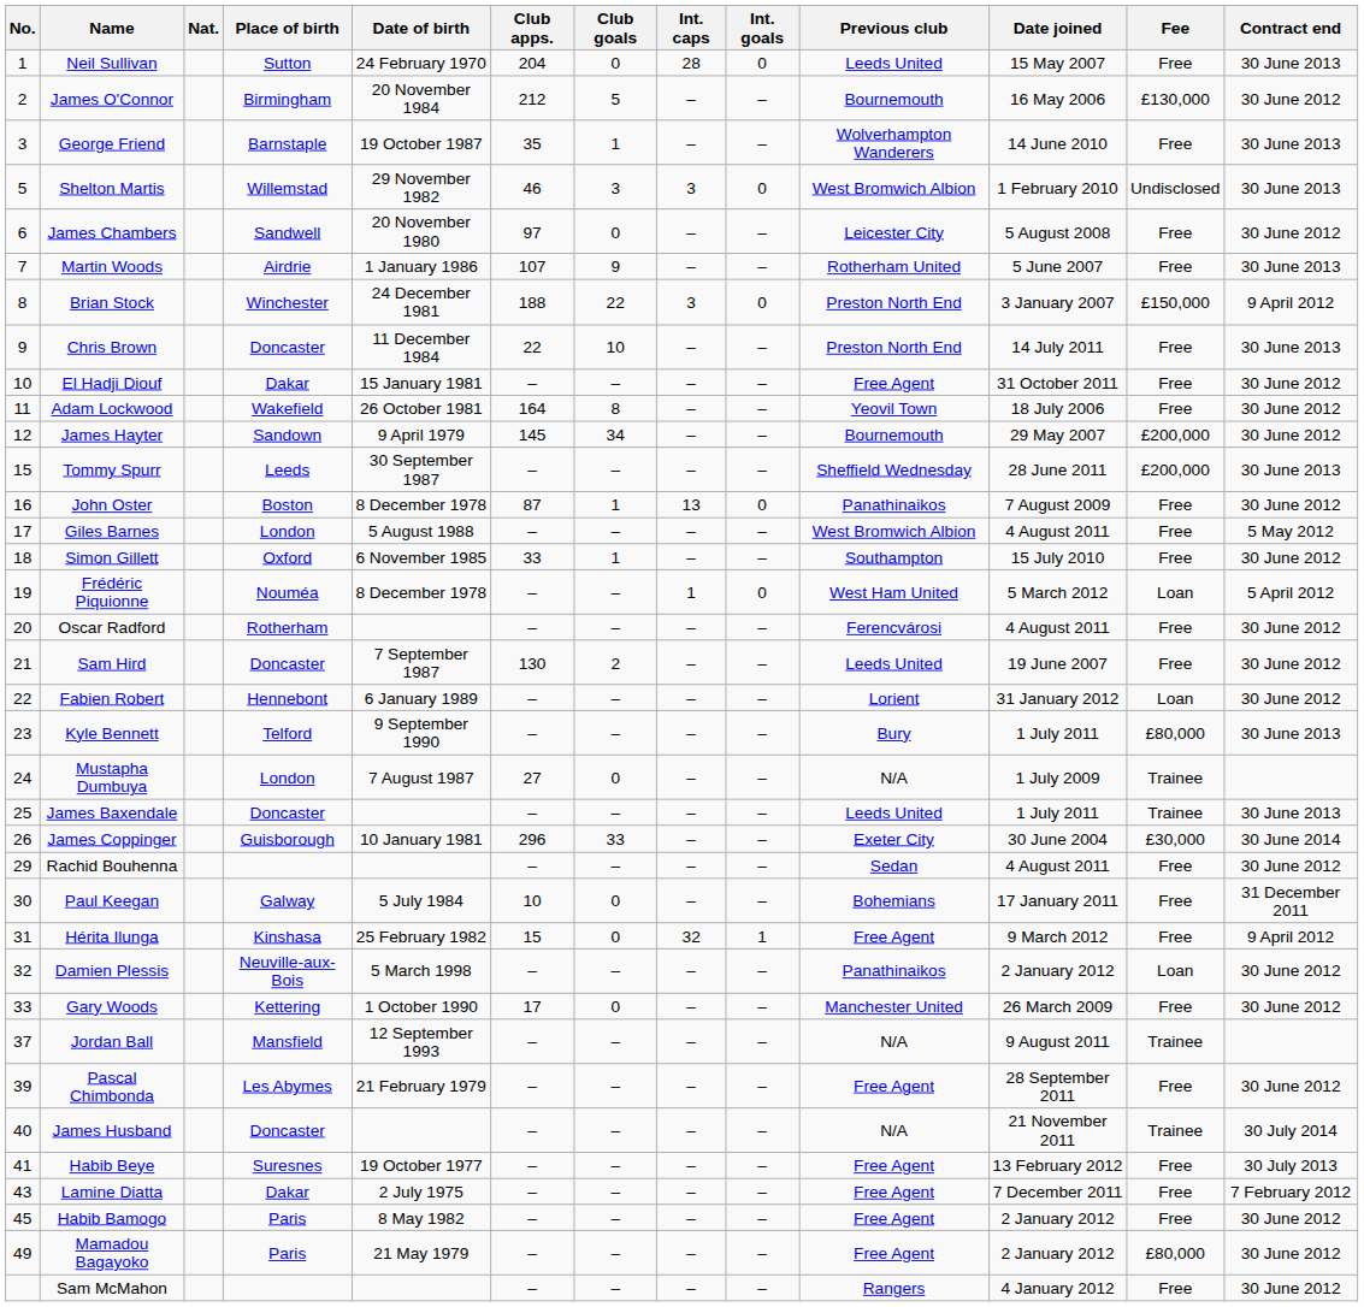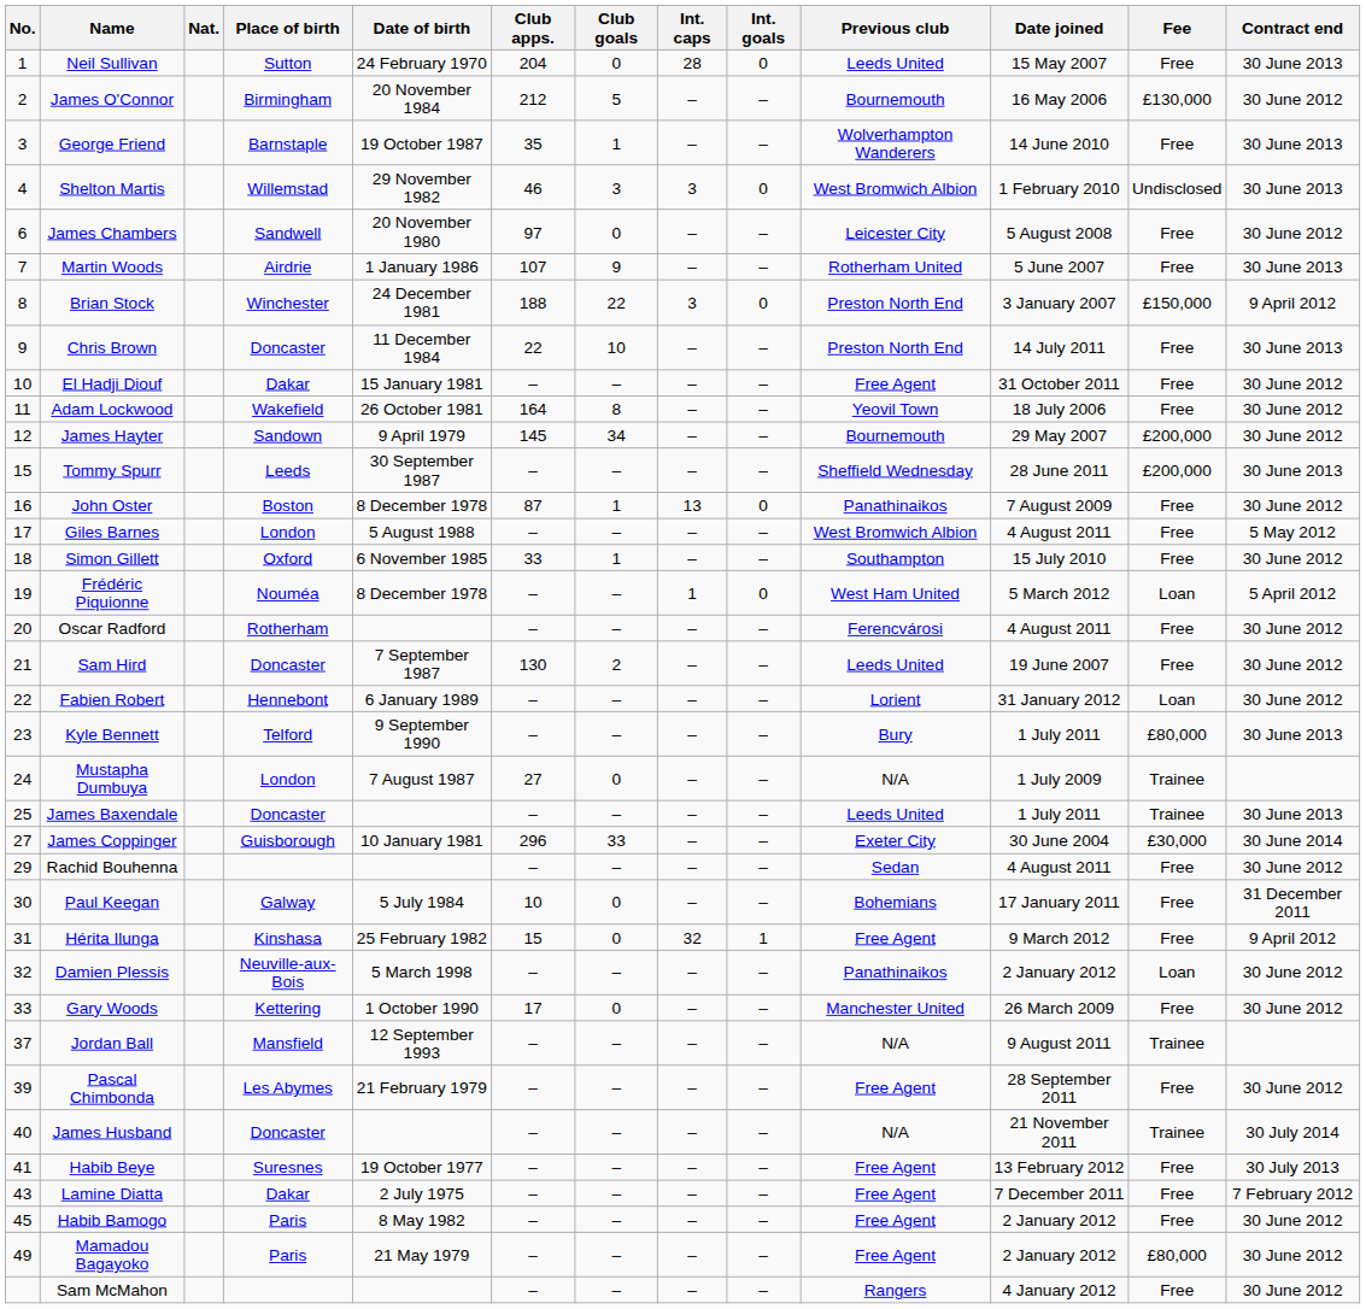Shelton Martis | No.: 5 -> 4
James Coppinger | No.: 26 -> 27
